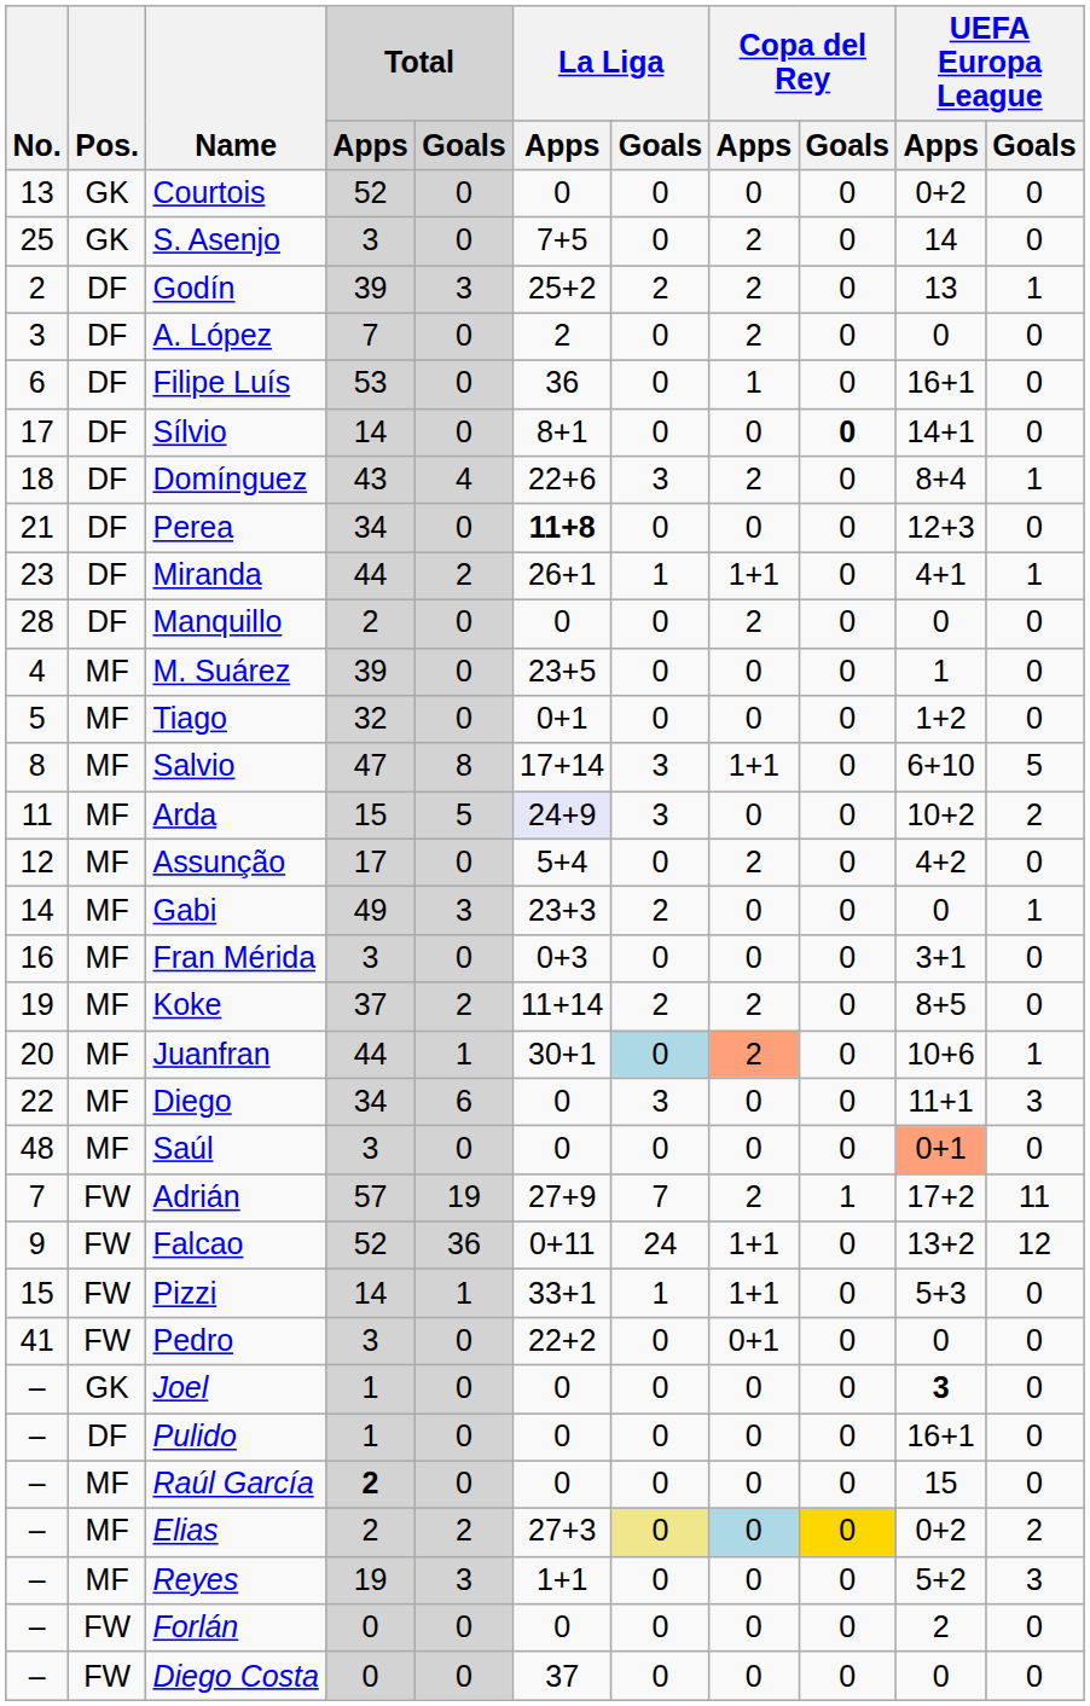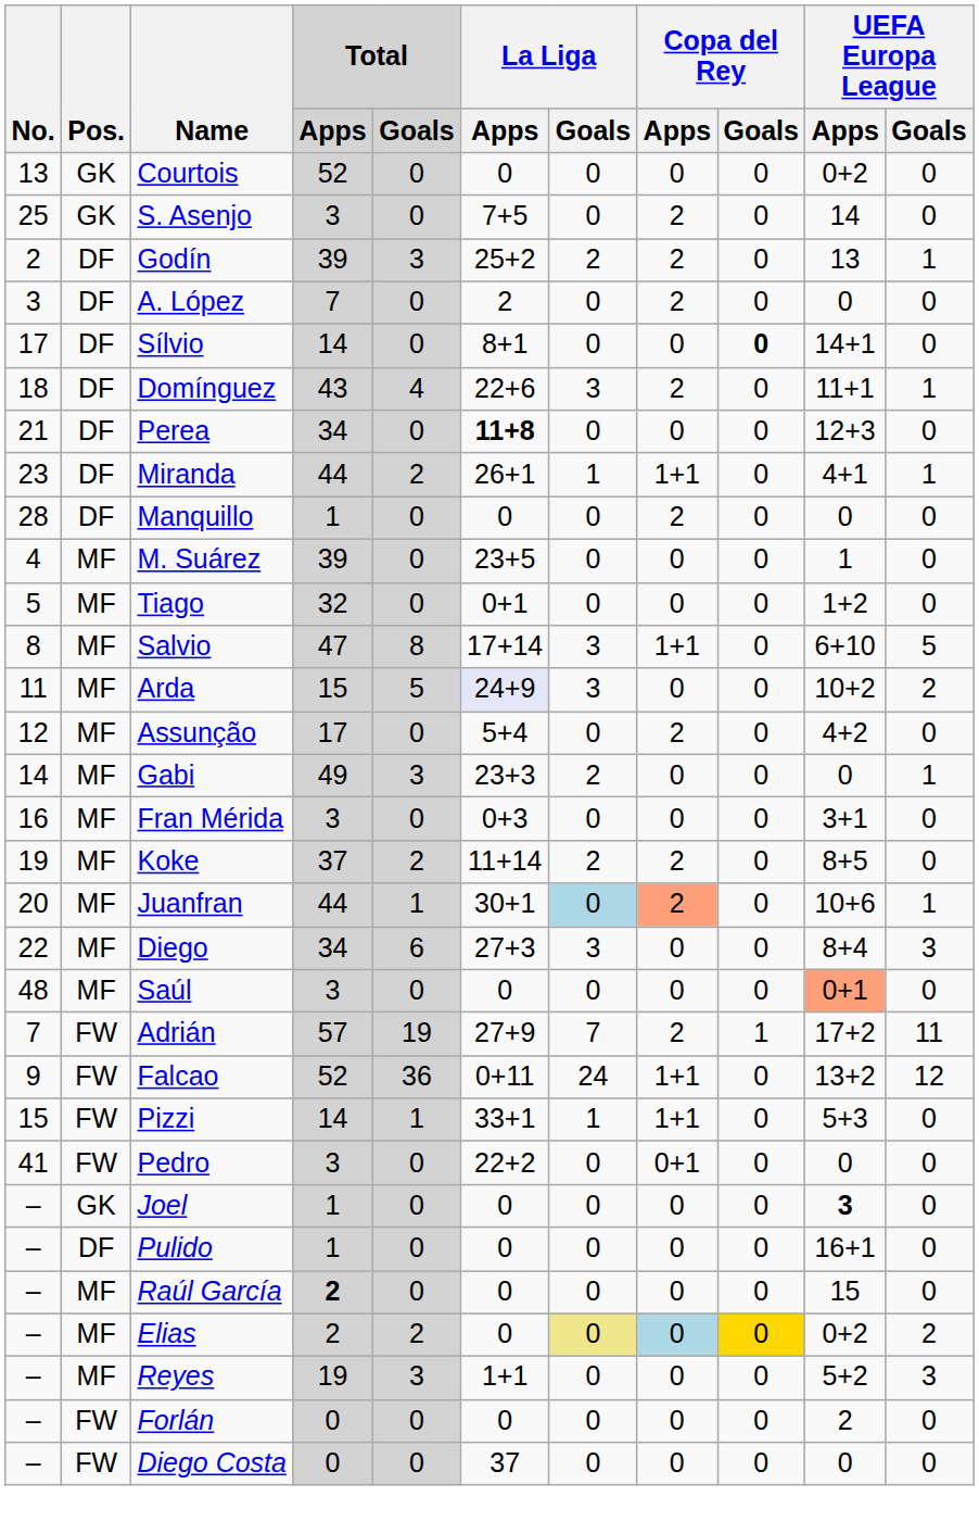- row: 6 | DF | Filipe Luís | 53 | 0 | 36 | 0 | 1 | 0 | 16+1 | 0
Domínguez | UEFA Europa League / Apps: 8+4 -> 11+1
Manquillo | Total / Apps: 2 -> 1
Diego | La Liga / Apps: 0 -> 27+3
Diego | UEFA Europa League / Apps: 11+1 -> 8+4
Elias | La Liga / Apps: 27+3 -> 0
